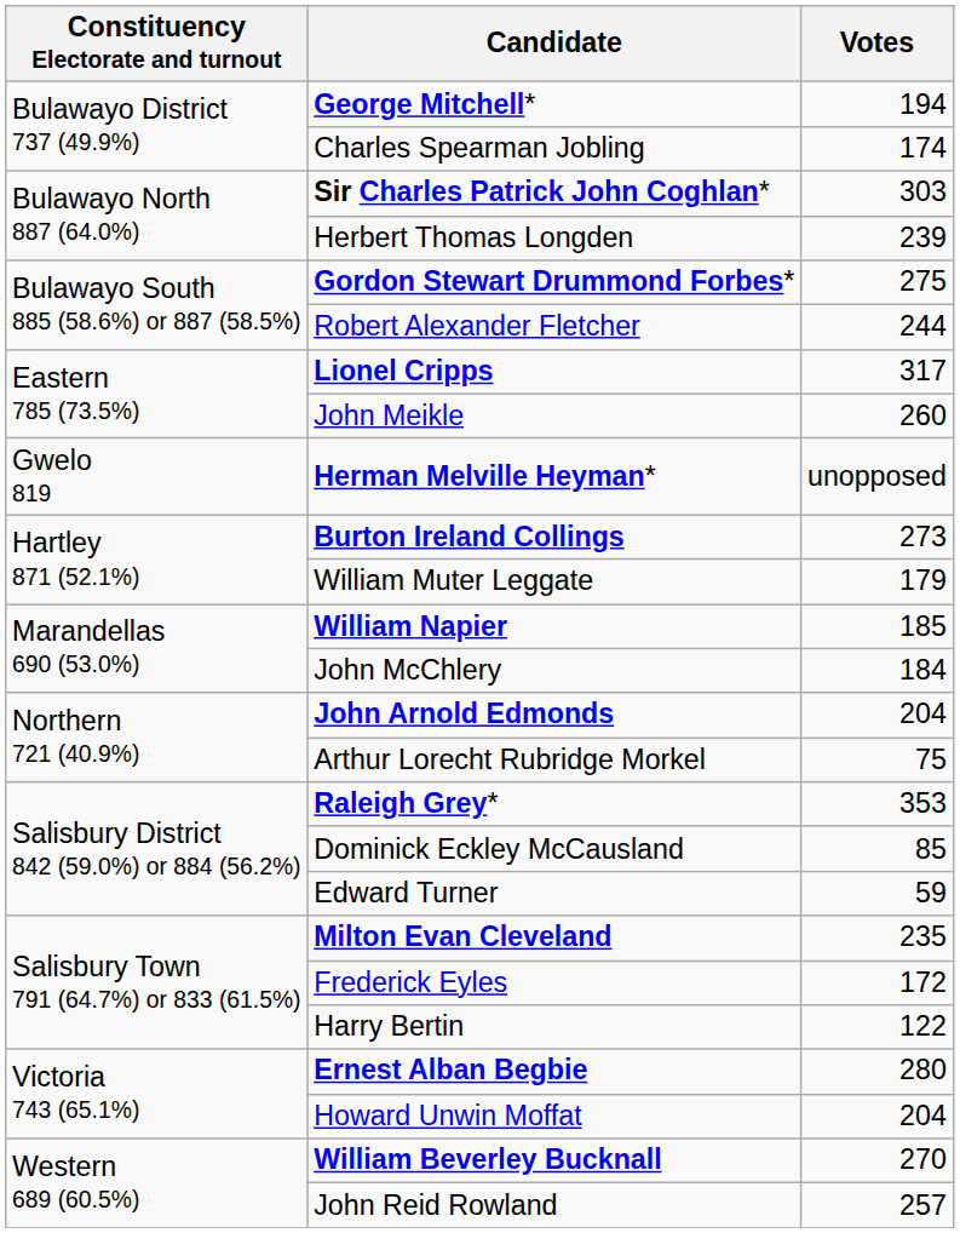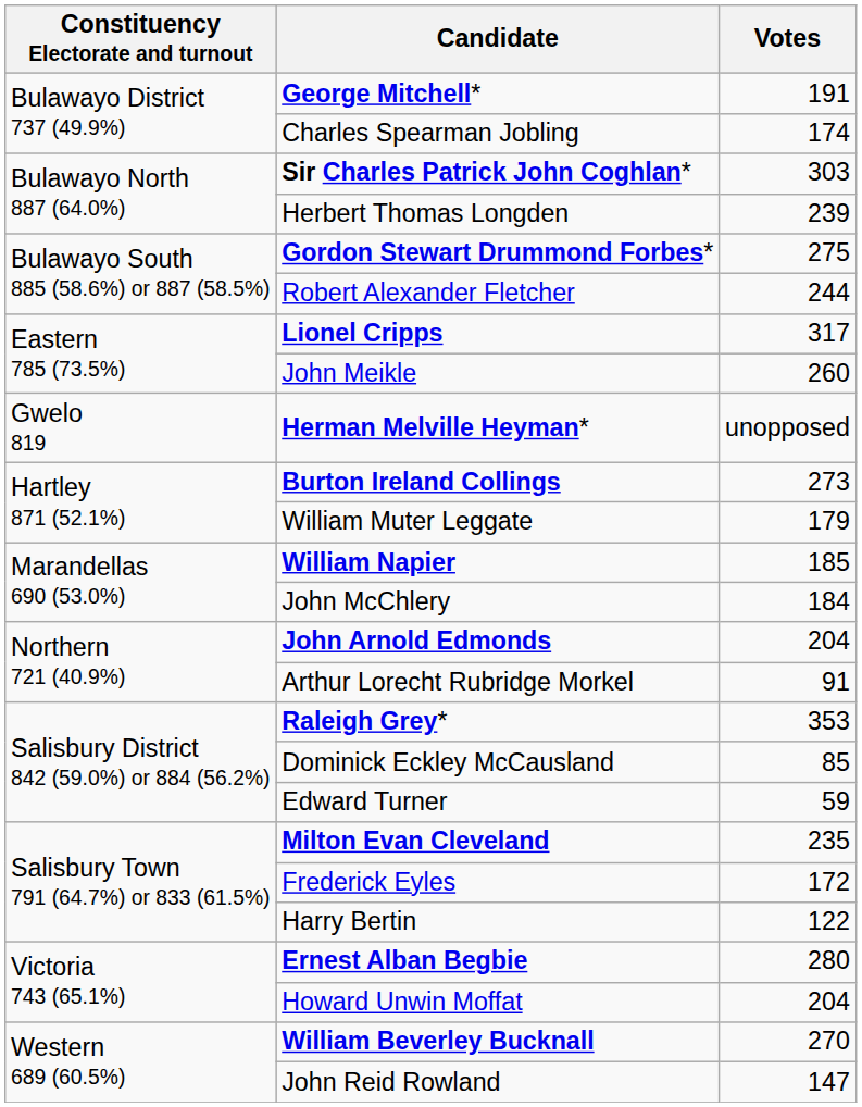George Mitchell* | Votes: 194 -> 191
Arthur Lorecht Rubridge Morkel | Votes: 75 -> 91
John Reid Rowland | Votes: 257 -> 147
